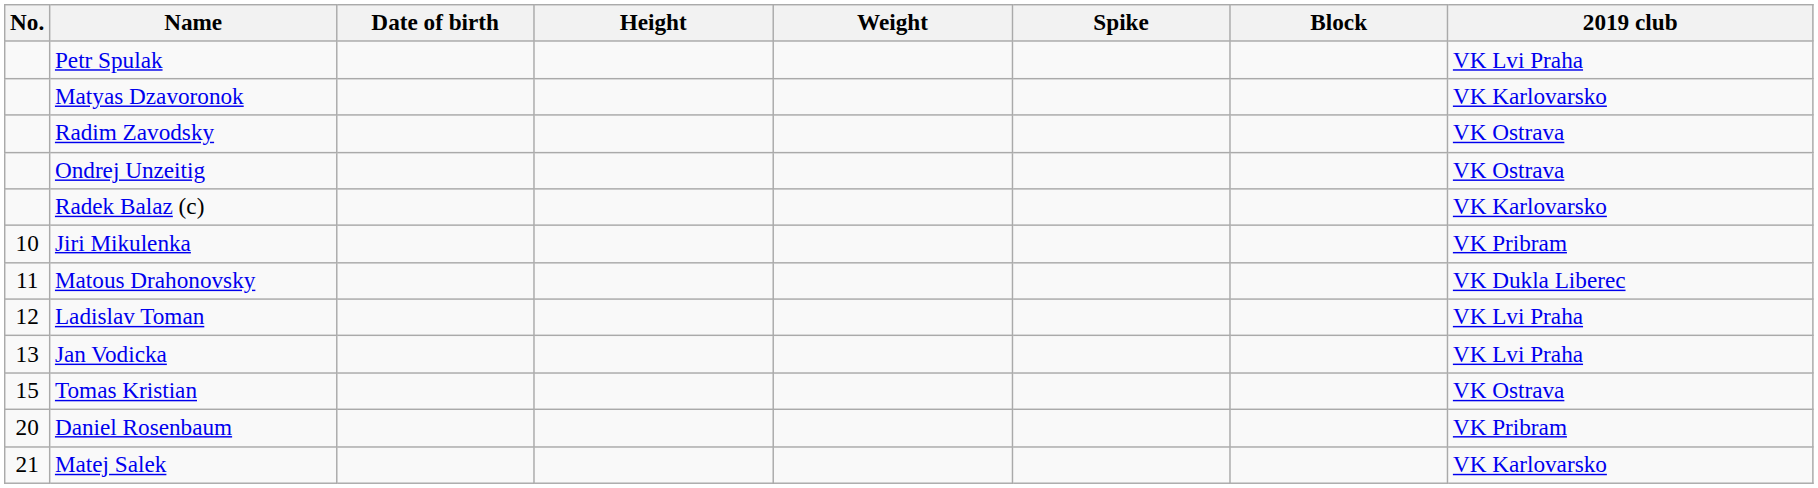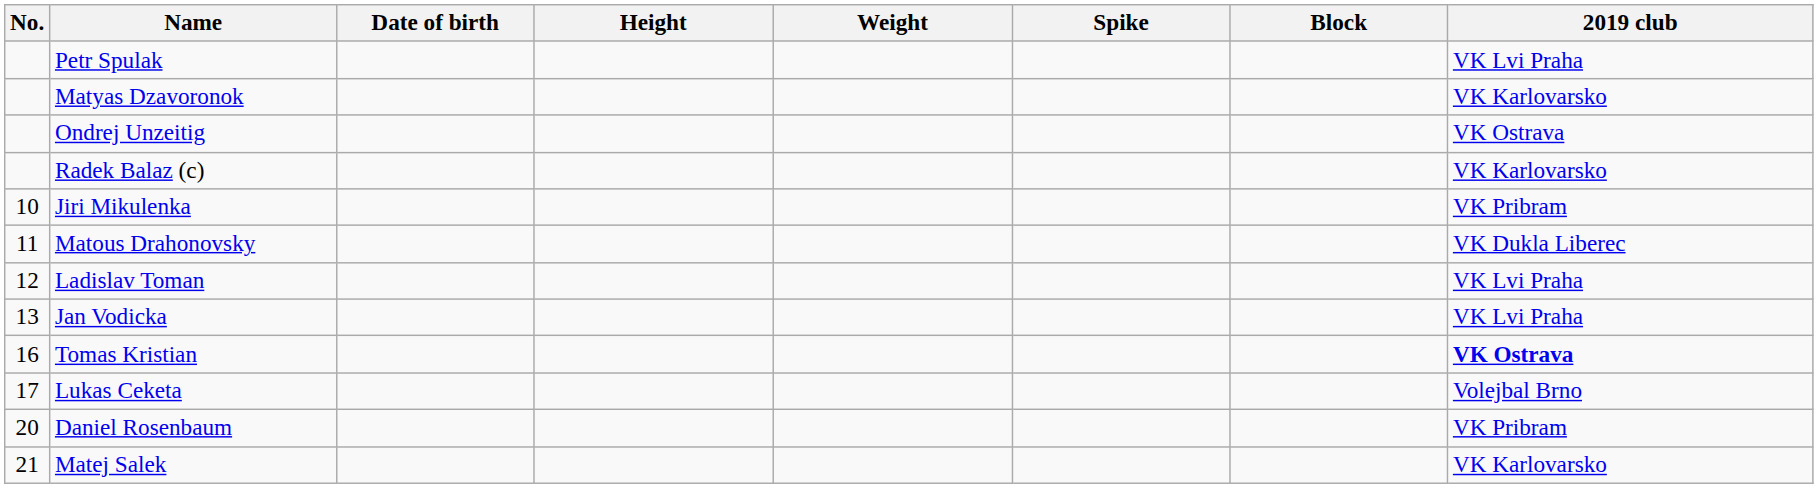- row: Radim Zavodsky | VK Ostrava
Tomas Kristian | No.: 15 -> 16
Tomas Kristian | 2019 club: normal -> bold
+ row: 17 | Lukas Ceketa | Volejbal Brno
